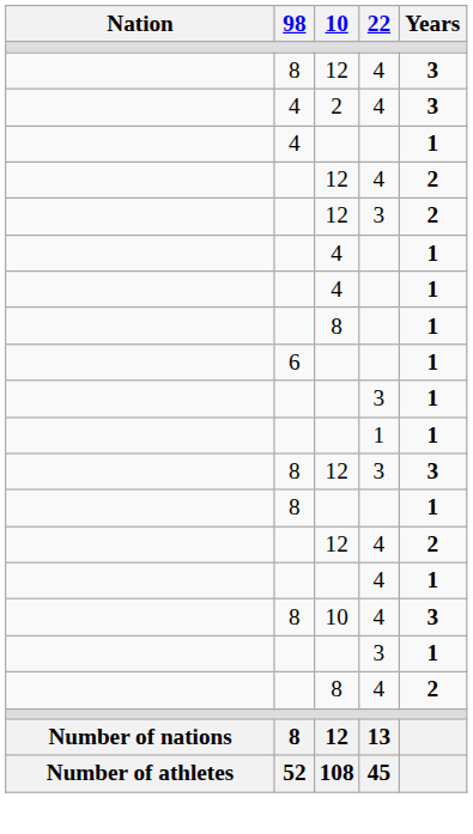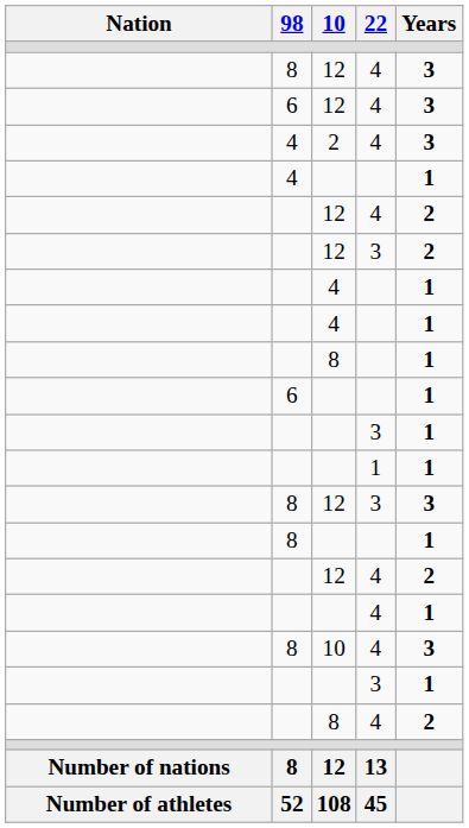+ row: 6 | 12 | 4 | 3
